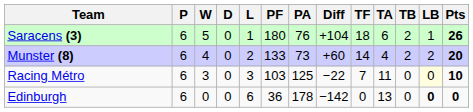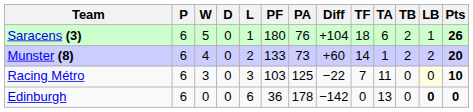Munster (8) | TA: 4 -> 1
